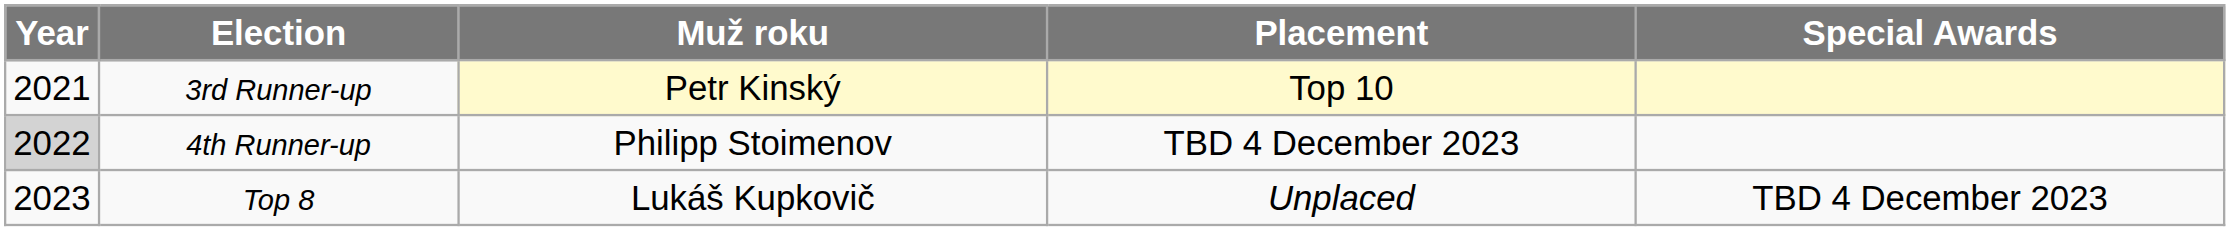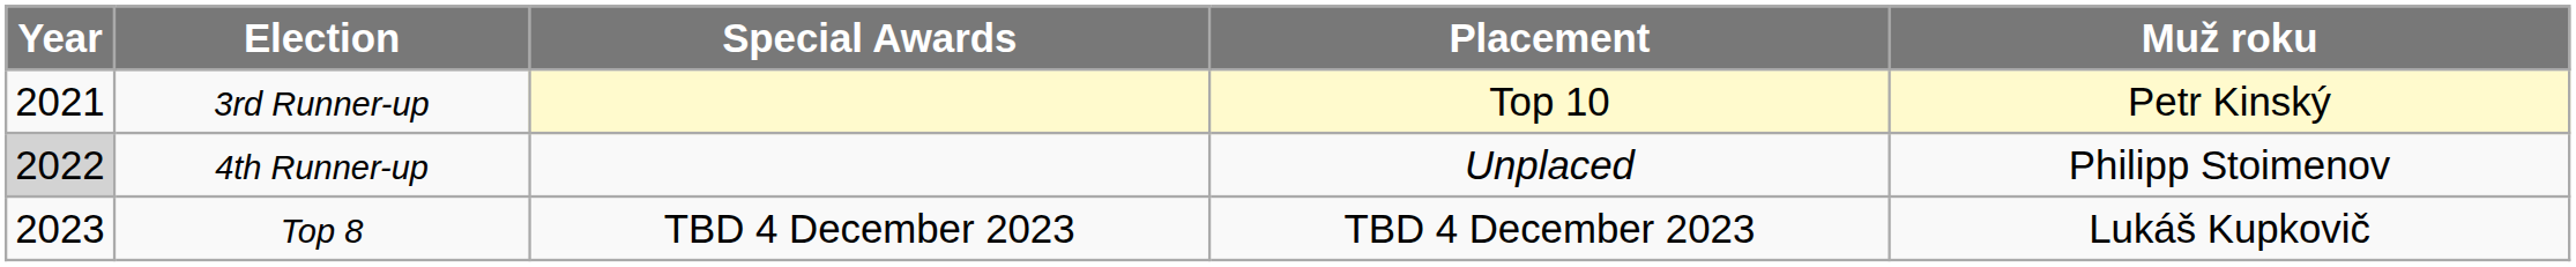columns swapped: Muž roku <-> Special Awards
4th Runner-up | Placement: TBD 4 December 2023 -> Unplaced
Top 8 | Placement: Unplaced -> TBD 4 December 2023
